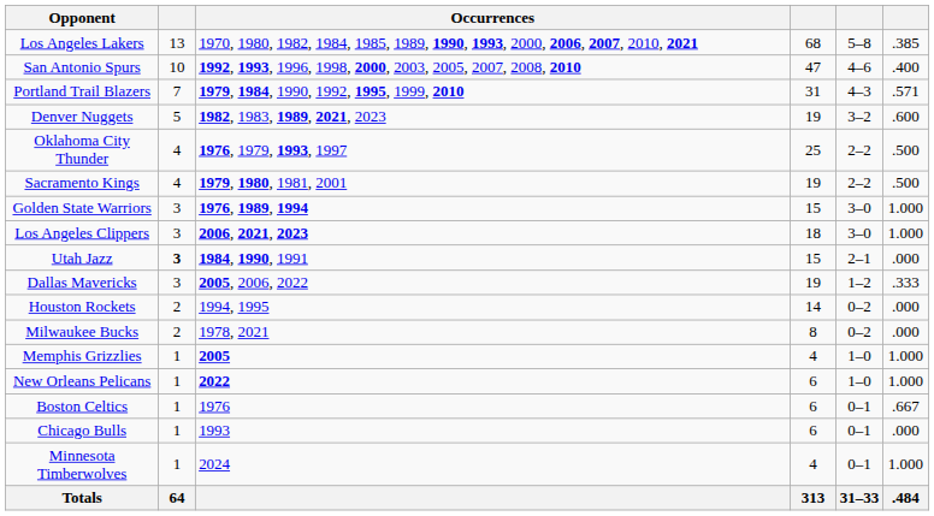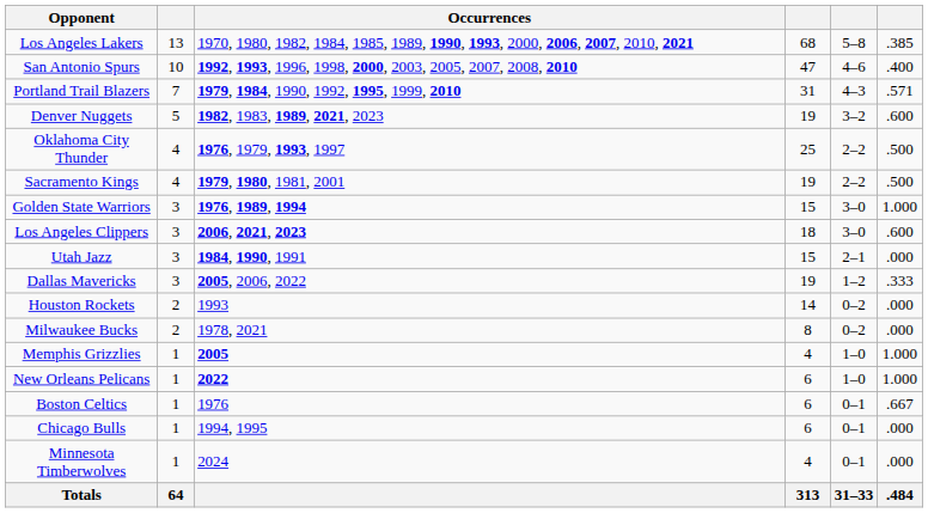Los Angeles Clippers | column 6: 1.000 -> .600
Utah Jazz | column 2: bold -> normal
Houston Rockets | Occurrences: 1994, 1995 -> 1993
Chicago Bulls | Occurrences: 1993 -> 1994, 1995
Minnesota Timberwolves | column 6: 1.000 -> .000
